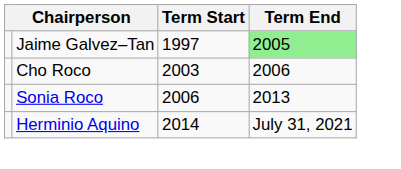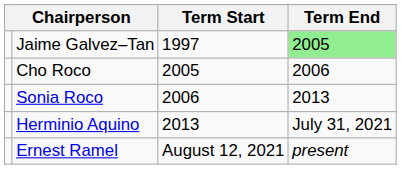Cho Roco | Term Start: 2003 -> 2005
Herminio Aquino | Term Start: 2014 -> 2013
+ row: Ernest Ramel | August 12, 2021 | present
